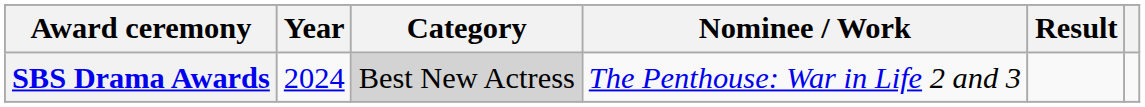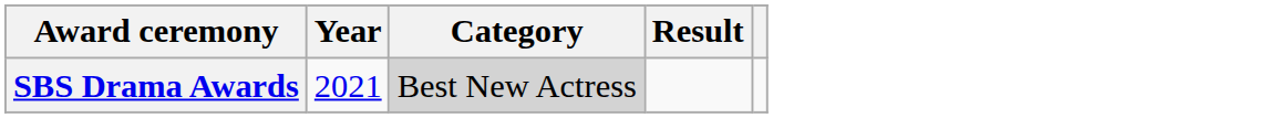- column: Nominee / Work | The Penthouse: War in Life 2 and 3
SBS Drama Awards | Year: 2024 -> 2021
